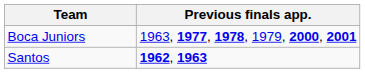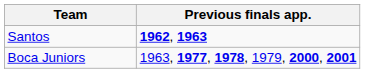rows swapped: Boca Juniors <-> Santos
